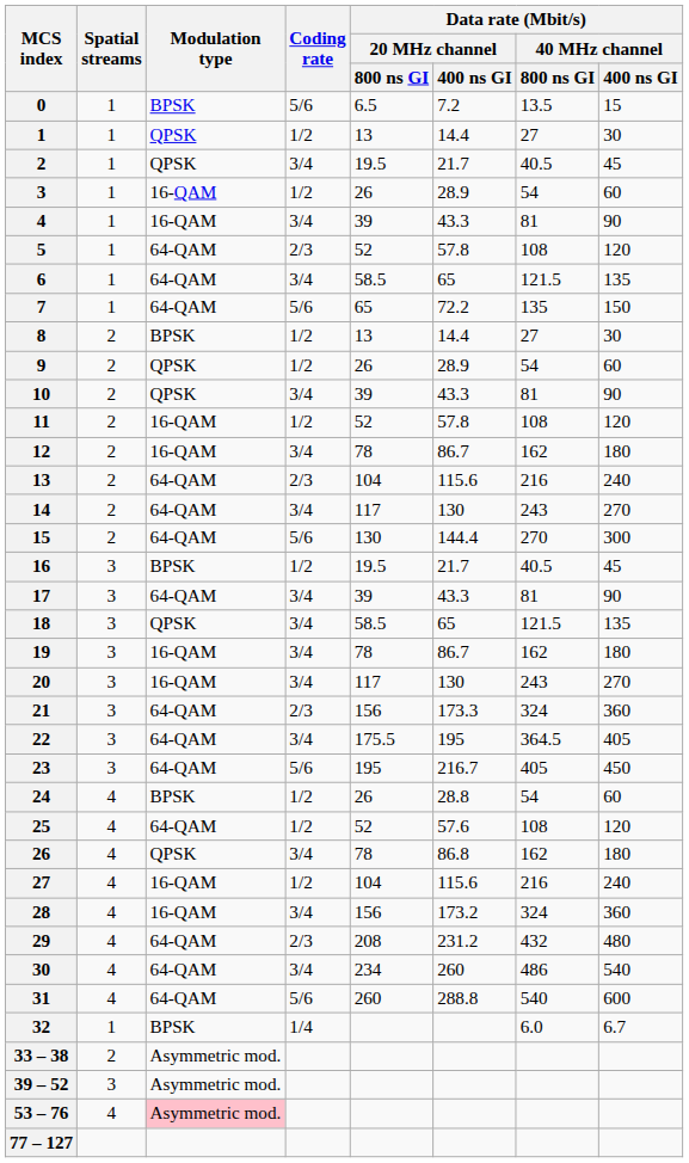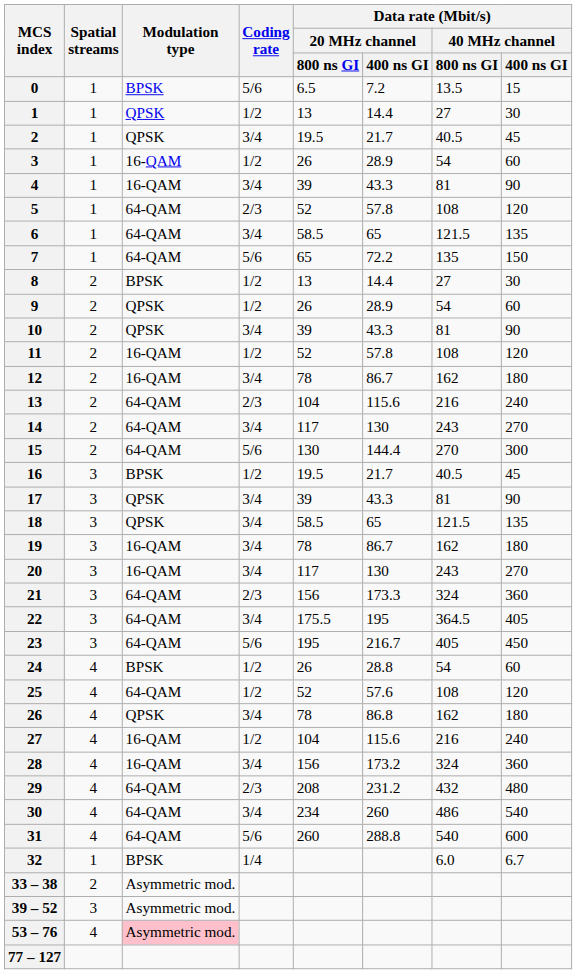17 | Modulation type: 64-QAM -> QPSK
